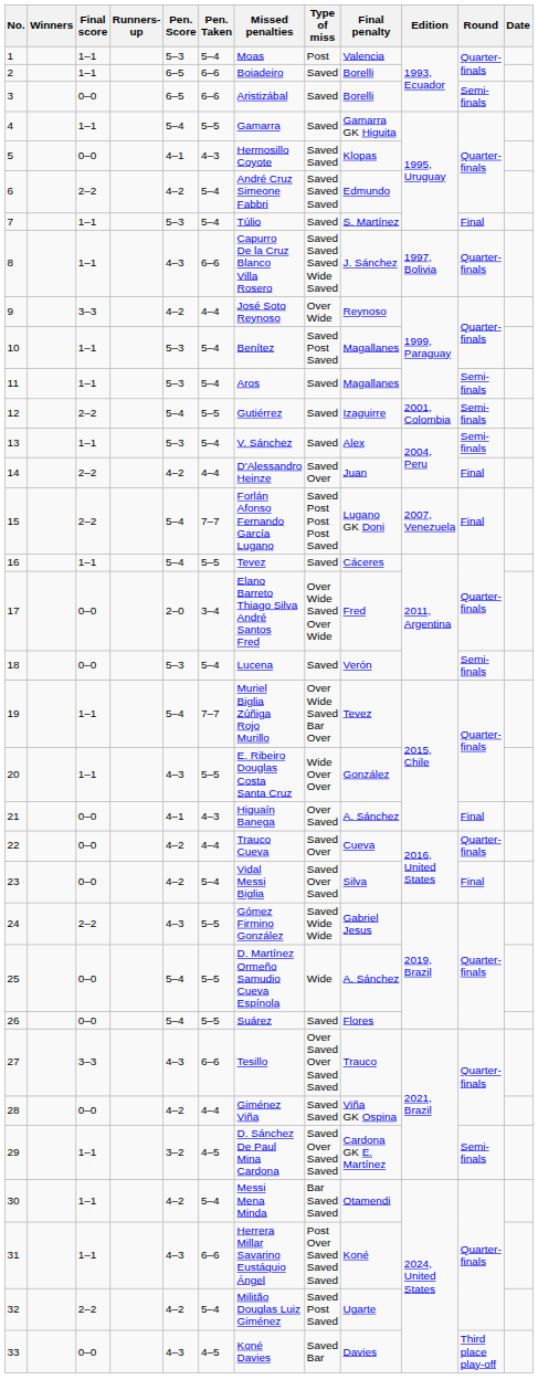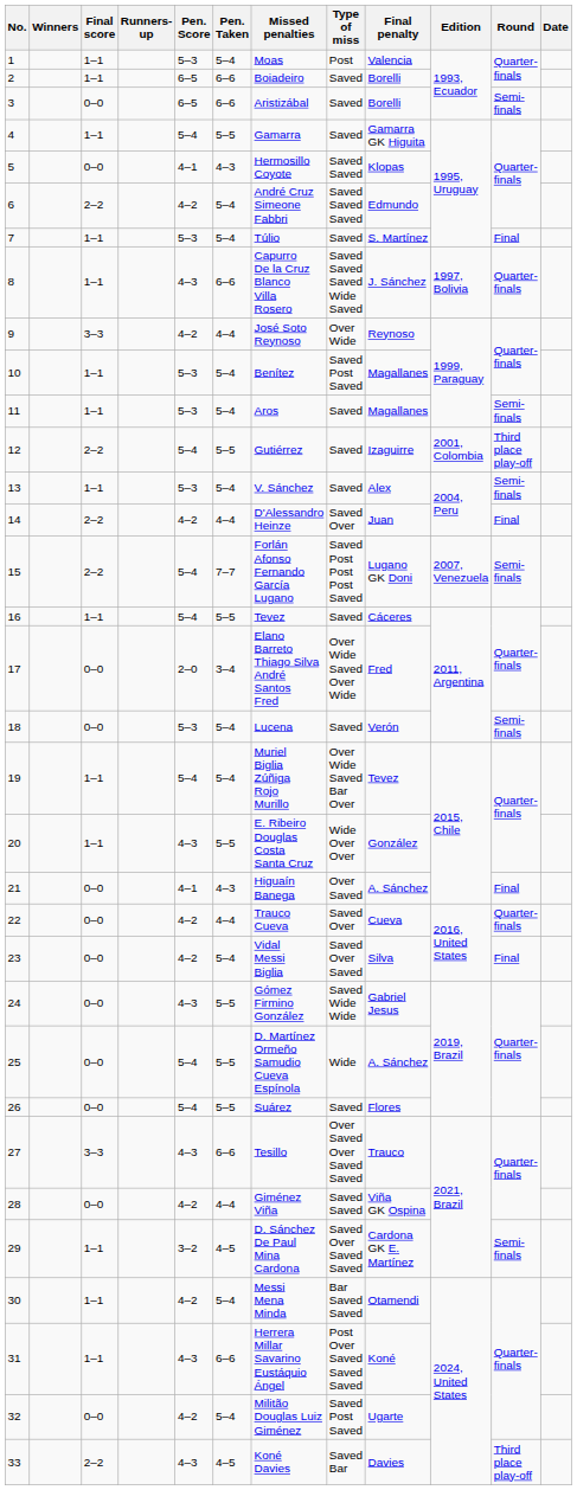12 | Round: Semi-finals -> Third place play-off
15 | Round: Final -> Semi-finals
19 | Pen. Taken: 7–7 -> 5–4
24 | Final score: 2–2 -> 0–0
32 | Final score: 2–2 -> 0–0
33 | Final score: 0–0 -> 2–2
